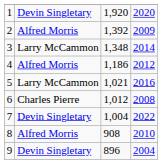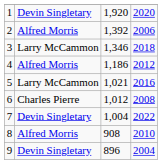2 | column 4: 2009 -> 2006
3 | column 3: 1,348 -> 1,346
3 | column 4: 2014 -> 2018
